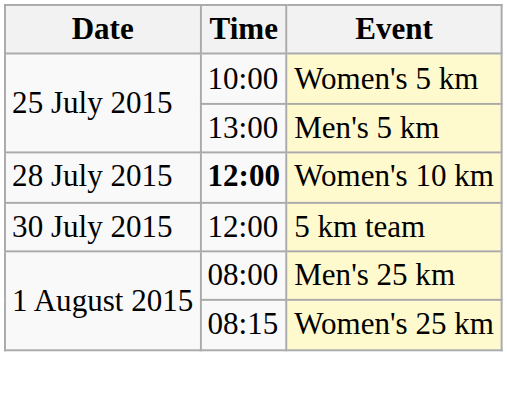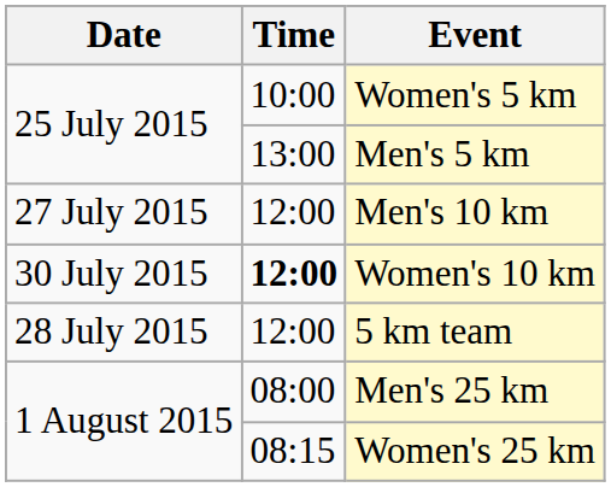+ row: 27 July 2015 | 12:00 | Men's 10 km
Women's 10 km | Date: 28 July 2015 -> 30 July 2015
5 km team | Date: 30 July 2015 -> 28 July 2015
